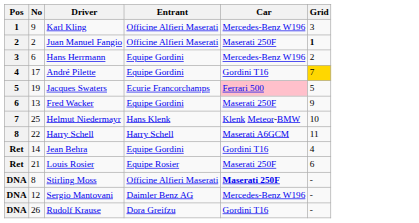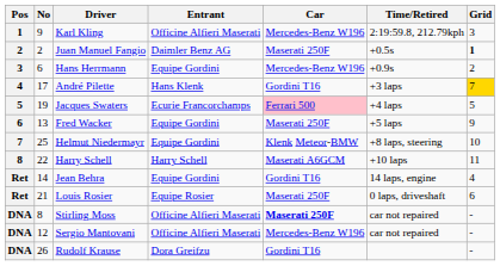+ column: Time/Retired | 2:19:59.8, 212.79kph | +0.5s | +0.9s | +3 laps | +4 laps | +5 laps | +8 laps, steering | +10 laps | 14 laps, engine | 0 laps, driveshaft | car not repaired | car not repaired
Juan Manuel Fangio | Entrant: Officine Alfieri Maserati -> Daimler Benz AG
André Pilette | Entrant: Equipe Gordini -> Hans Klenk
Helmut Niedermayr | Entrant: Hans Klenk -> Equipe Gordini
Sergio Mantovani | Entrant: Daimler Benz AG -> Officine Alfieri Maserati
